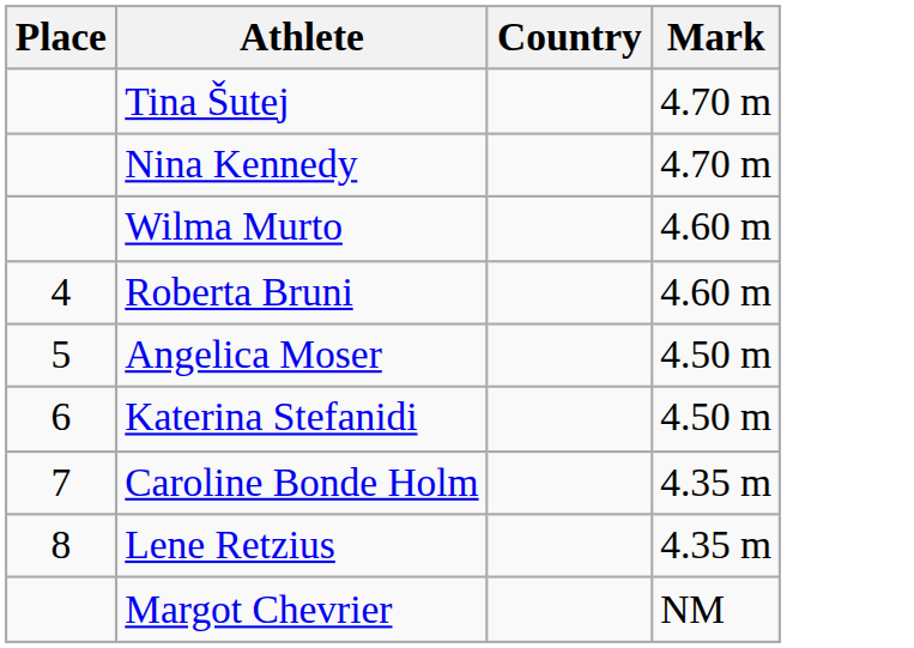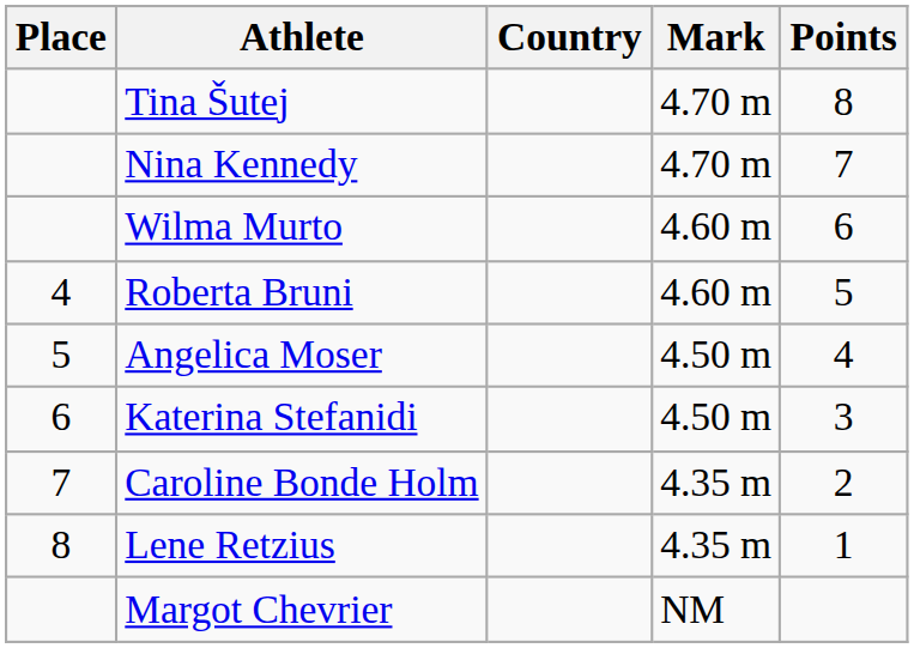+ column: Points | 8 | 7 | 6 | 5 | 4 | 3 | 2 | 1
